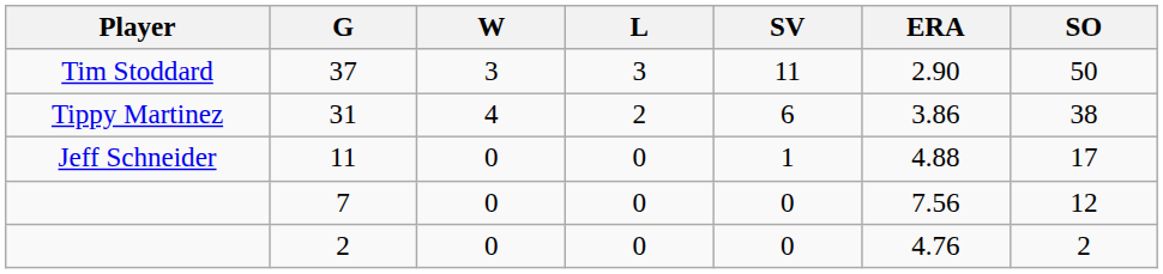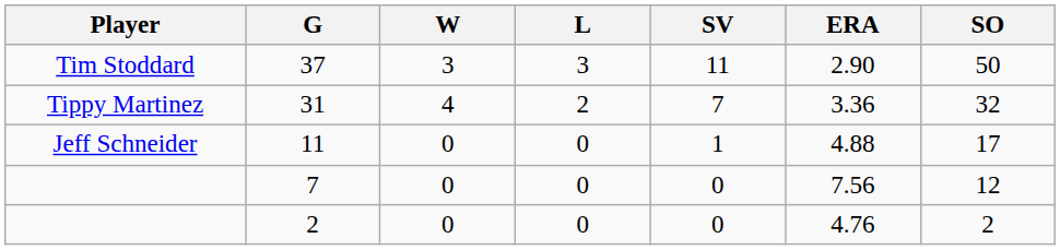31 | SV: 6 -> 7
31 | ERA: 3.86 -> 3.36
31 | SO: 38 -> 32
